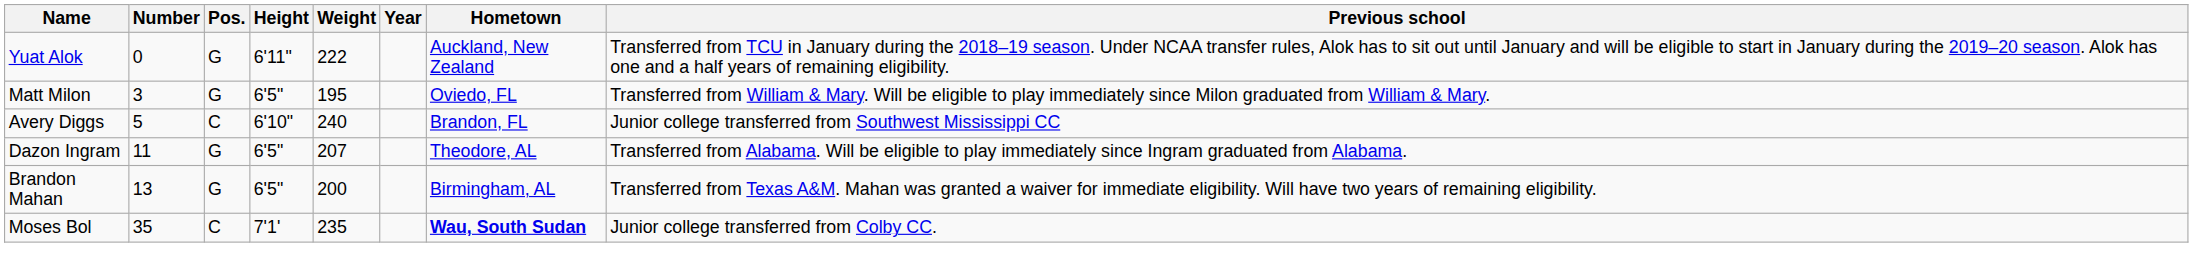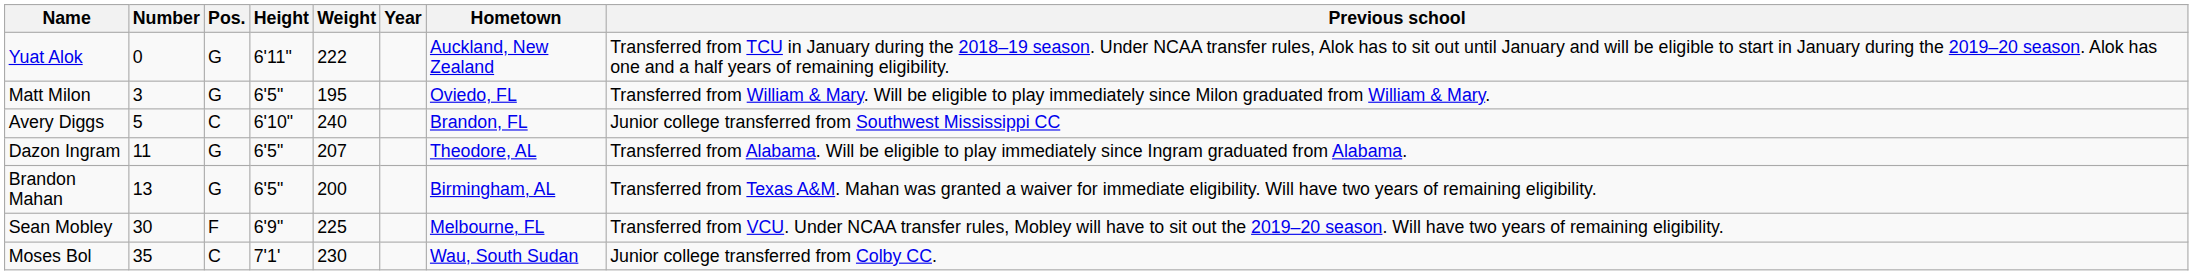+ row: Sean Mobley | 30 | F | 6'9" | 225 | Melbourne, FL | Transferred from VCU. Under NCAA transfer rules, Mobley will have to sit out the 2019–20 season. Will have two years of remaining eligibility.
Moses Bol | Weight: 235 -> 230
Moses Bol | Hometown: bold -> normal
